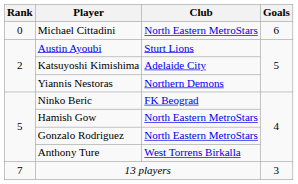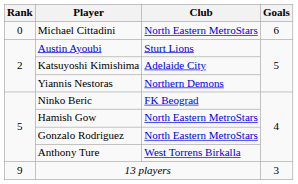13 players | Rank: 7 -> 9
